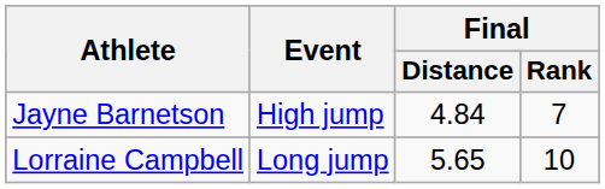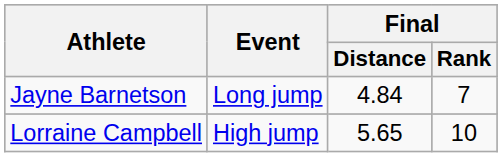Jayne Barnetson | Event: High jump -> Long jump
Lorraine Campbell | Event: Long jump -> High jump
